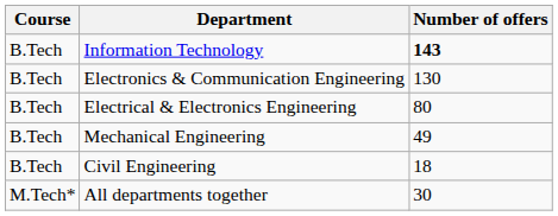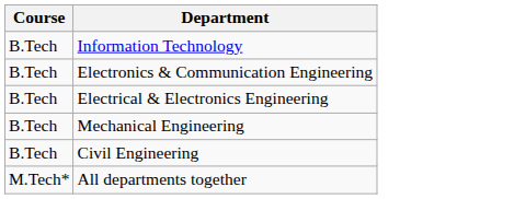- column: Number of offers | 143 | 130 | 80 | 49 | 18 | 30
